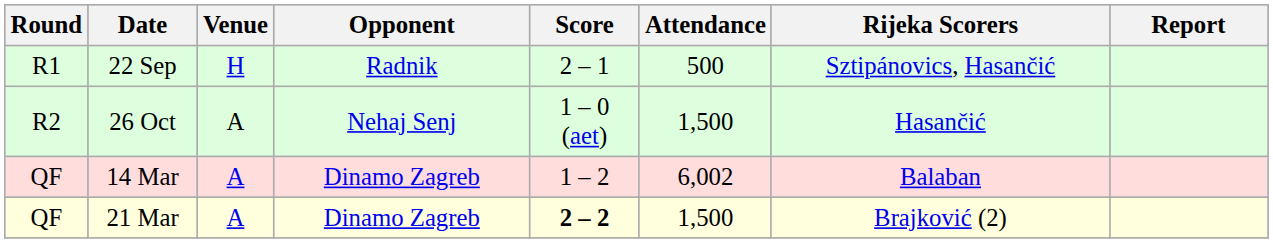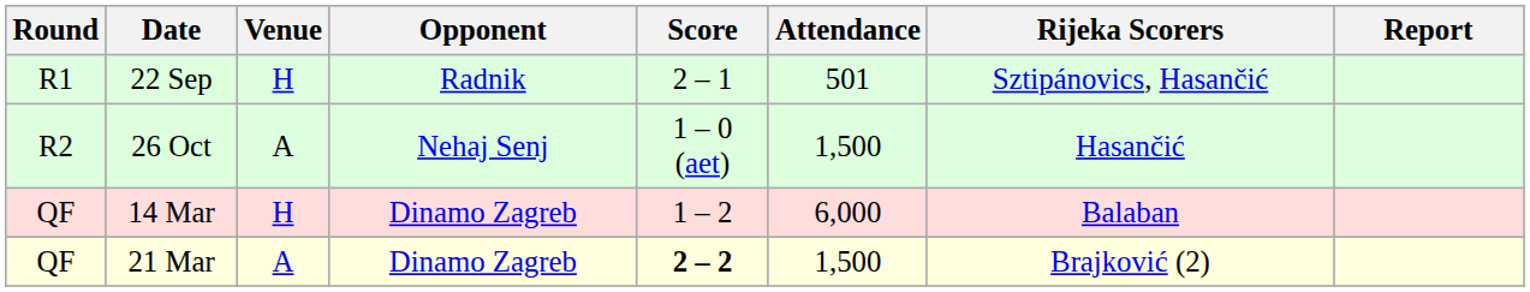22 Sep | Attendance: 500 -> 501
14 Mar | Venue: A -> H
14 Mar | Attendance: 6,002 -> 6,000
